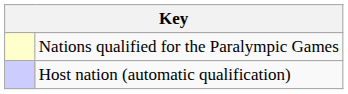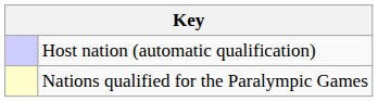rows swapped: Nations qualified for the Paralympic Games <-> Host nation (automatic qualification)
